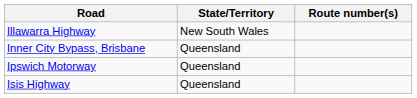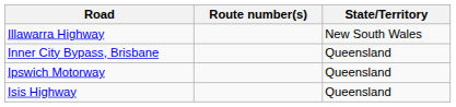columns swapped: Route number(s) <-> State/Territory
